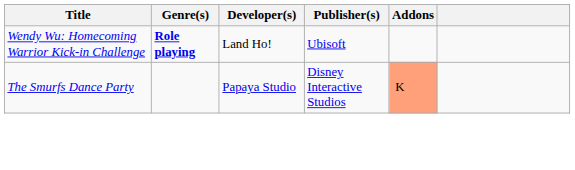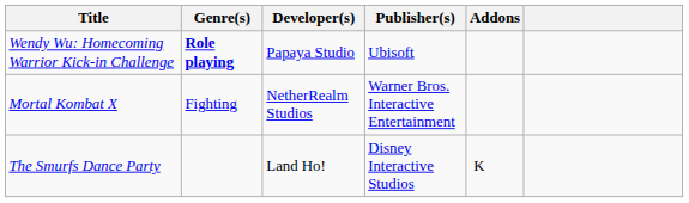Wendy Wu: Homecoming Warrior Kick-in Challenge | Developer(s): Land Ho! -> Papaya Studio
+ row: Mortal Kombat X | Fighting | NetherRealm Studios | Warner Bros. Interactive Entertainment
The Smurfs Dance Party | Developer(s): Papaya Studio -> Land Ho!
The Smurfs Dance Party | Addons: lightsalmon background -> no background
